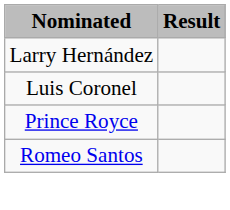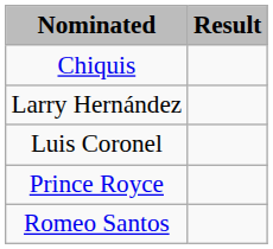+ row: Chiquis
